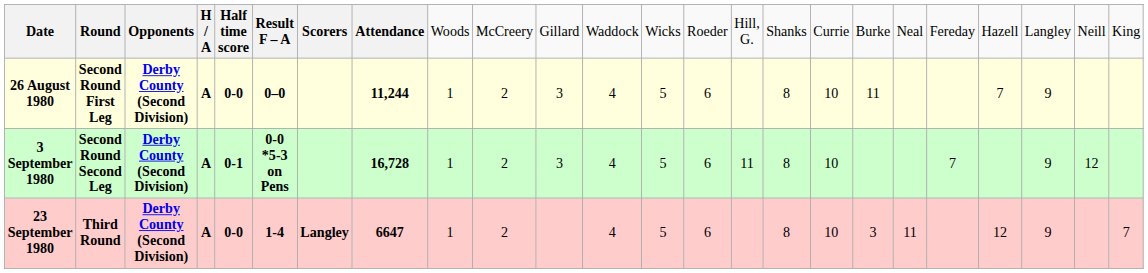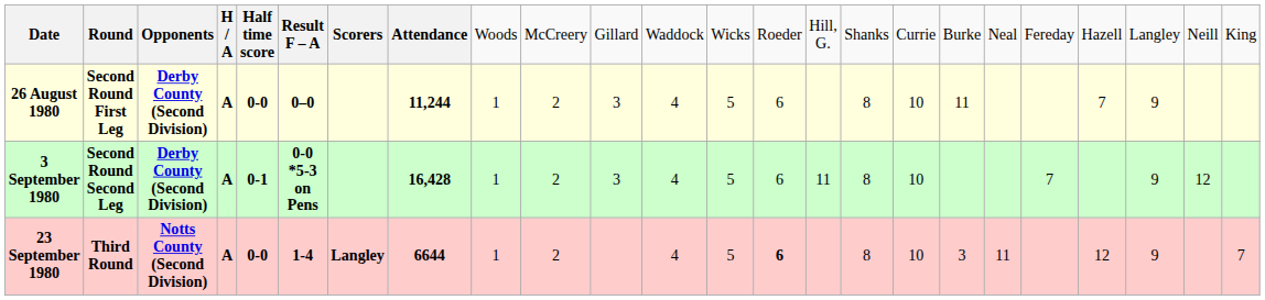3 September 1980 | column 8: 16,728 -> 16,428
23 September 1980 | column 3: Derby County (Second Division) -> Notts County (Second Division)
23 September 1980 | column 8: 6647 -> 6644
23 September 1980 | column 14: normal -> bold
